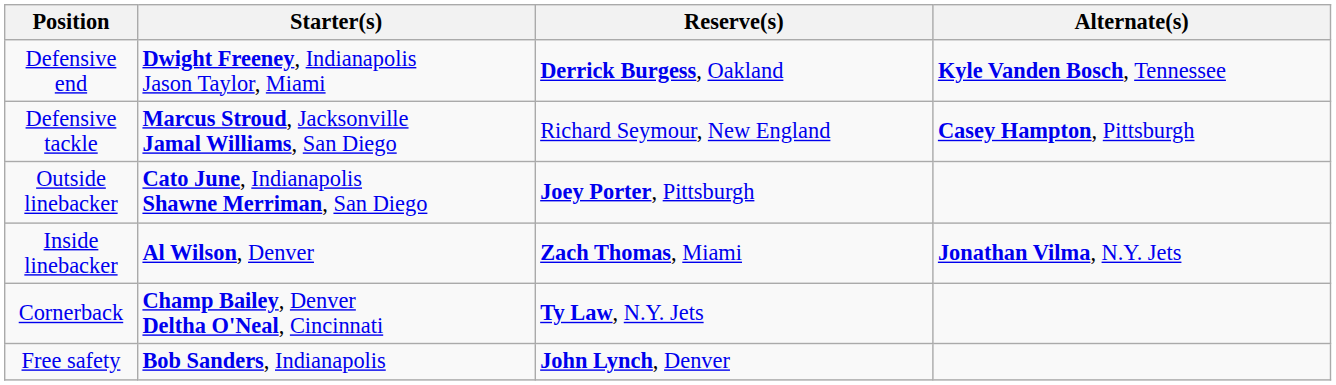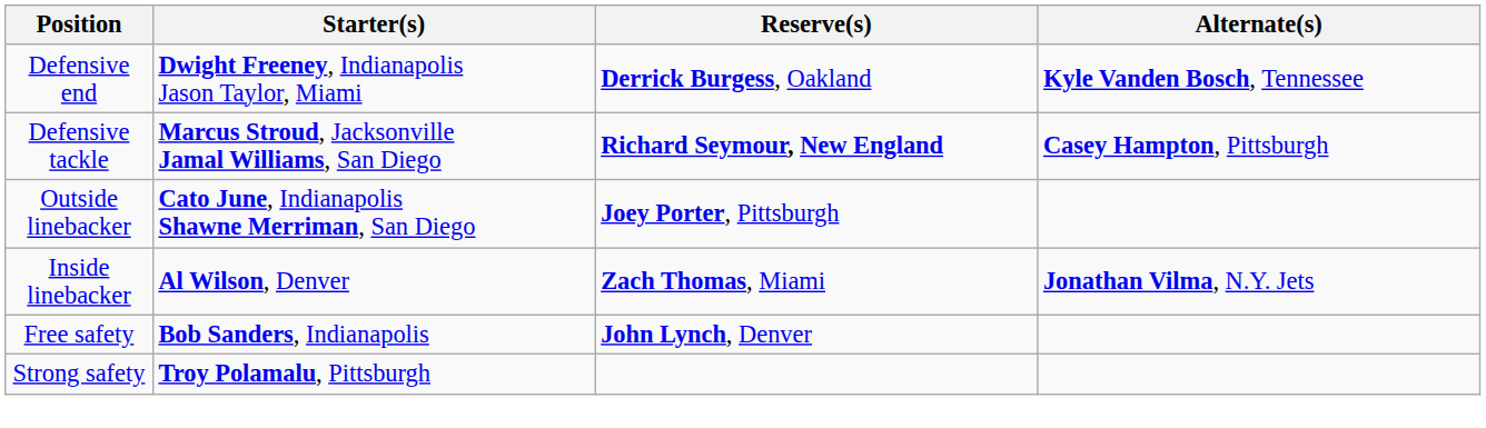Defensive tackle | Reserve(s): normal -> bold
- row: Cornerback | Champ Bailey, Denver Deltha O'Neal, Cincinnati | Ty Law, N.Y. Jets
+ row: Strong safety | Troy Polamalu, Pittsburgh
